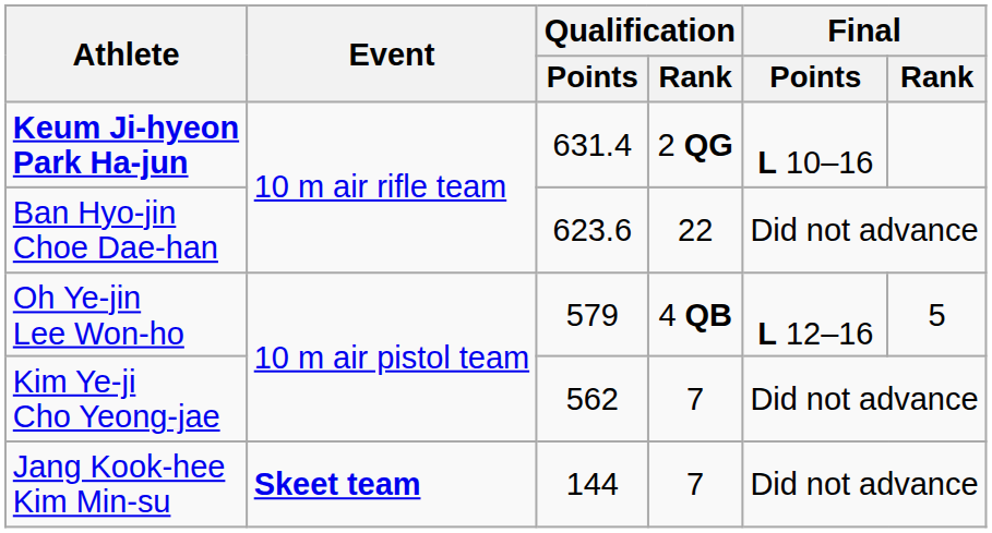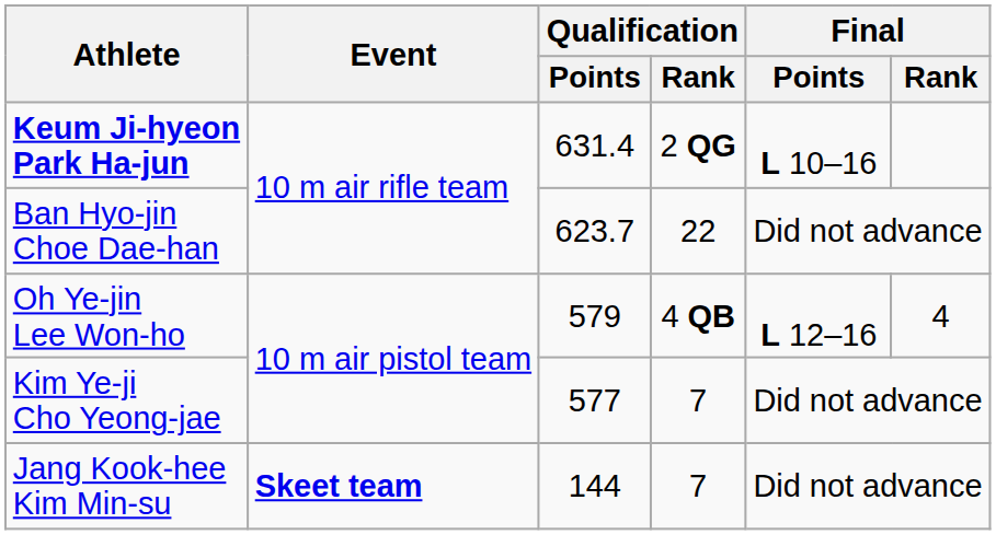Ban Hyo-jin Choe Dae-han | Qualification / Points: 623.6 -> 623.7
Oh Ye-jin Lee Won-ho | Final / Rank: 5 -> 4
Kim Ye-ji Cho Yeong-jae | Qualification / Points: 562 -> 577
